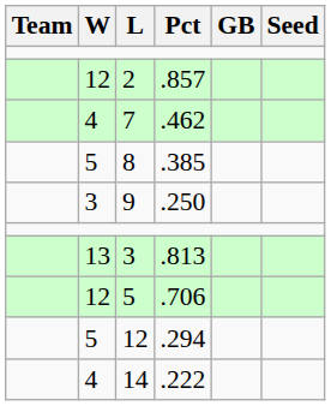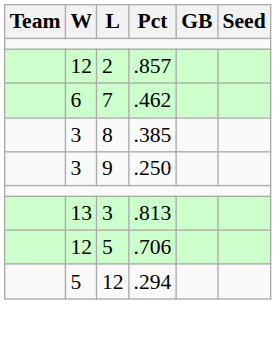7 | W: 4 -> 6
8 | W: 5 -> 3
- row: 4 | 14 | .222
